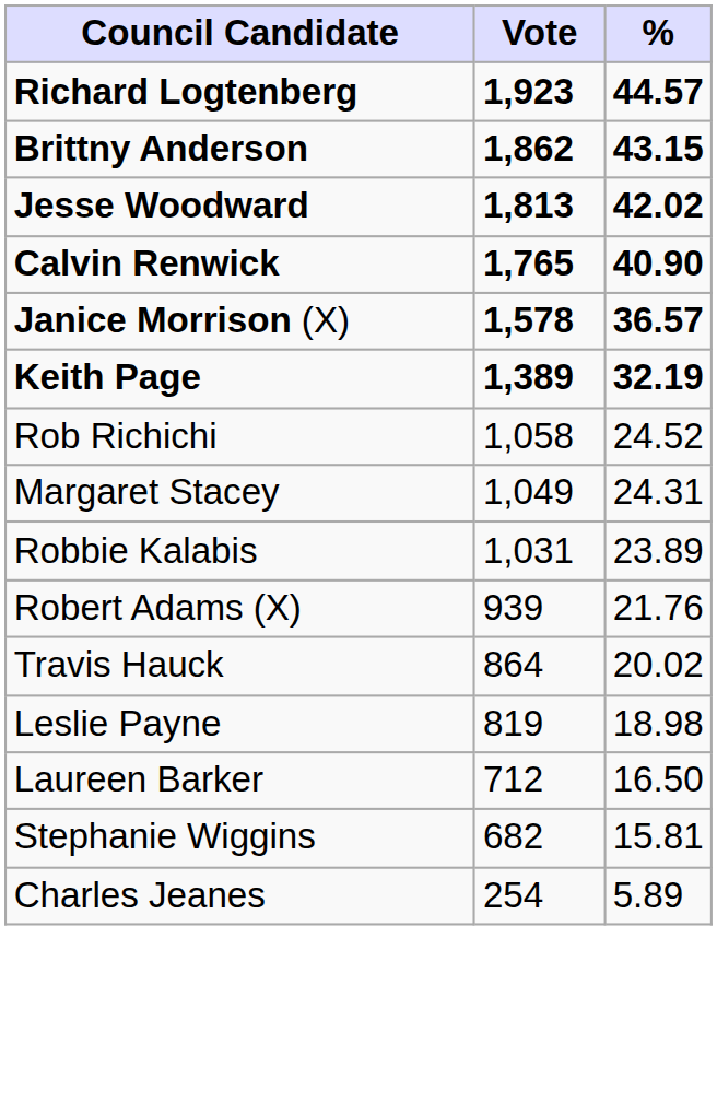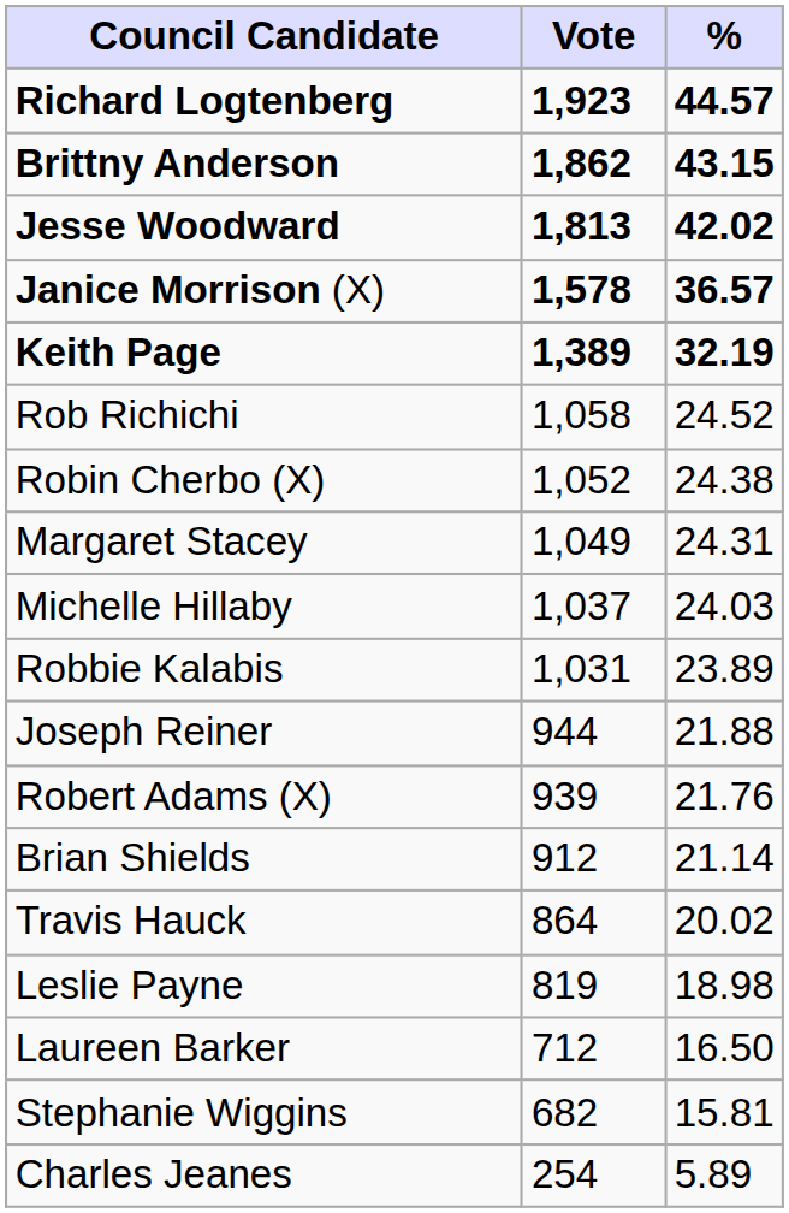- row: Calvin Renwick | 1,765 | 40.90
+ row: Robin Cherbo (X) | 1,052 | 24.38
+ row: Michelle Hillaby | 1,037 | 24.03
+ row: Joseph Reiner | 944 | 21.88
+ row: Brian Shields | 912 | 21.14
